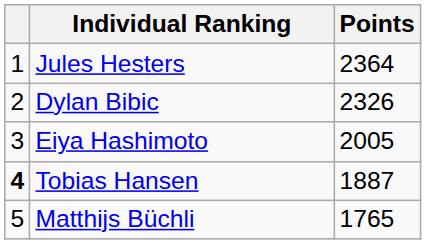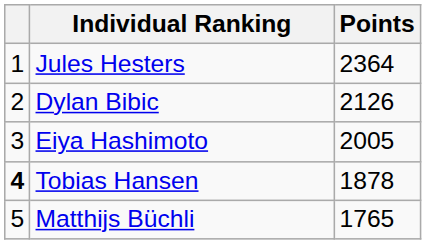Dylan Bibic | Points: 2326 -> 2126
Tobias Hansen | Points: 1887 -> 1878
